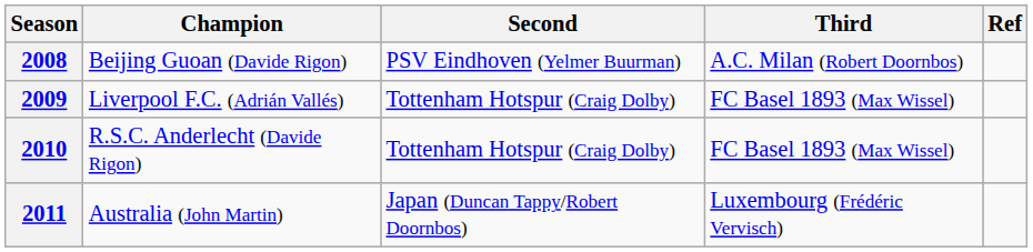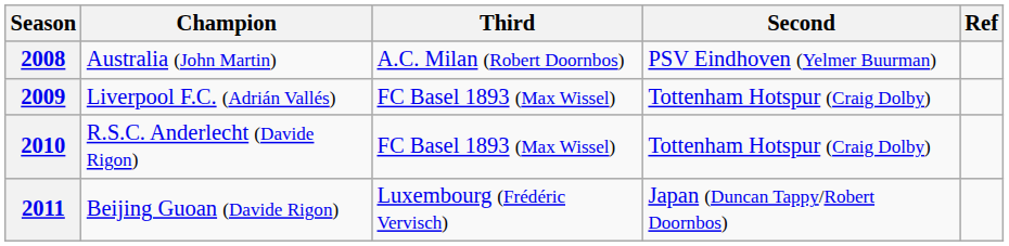columns swapped: Second <-> Third
2008 | Champion: Beijing Guoan (Davide Rigon) -> Australia (John Martin)
2011 | Champion: Australia (John Martin) -> Beijing Guoan (Davide Rigon)
